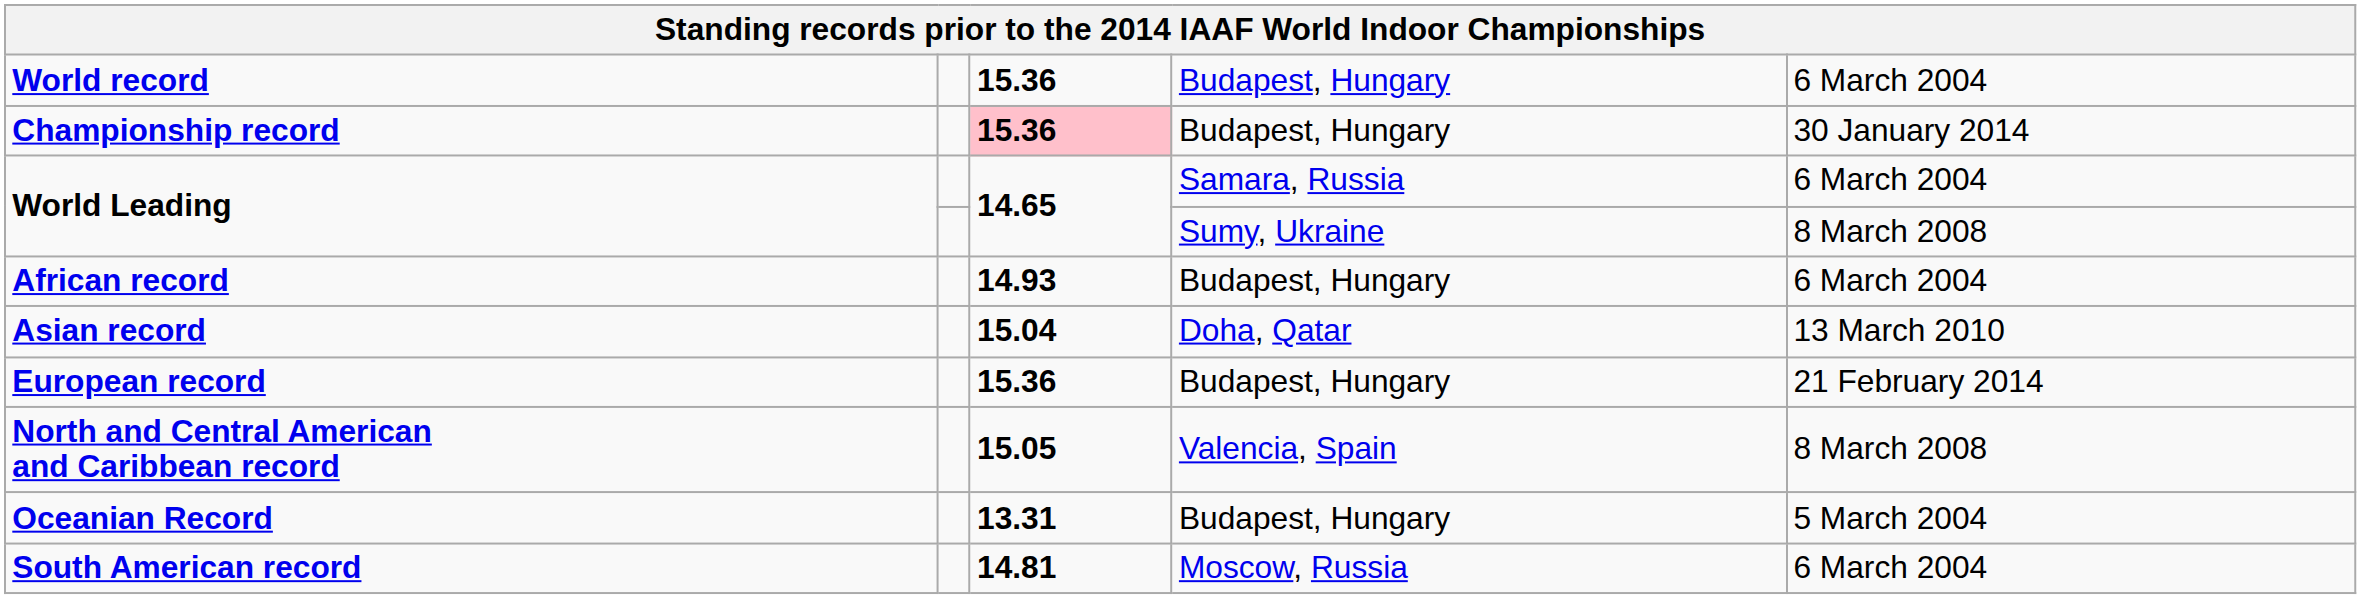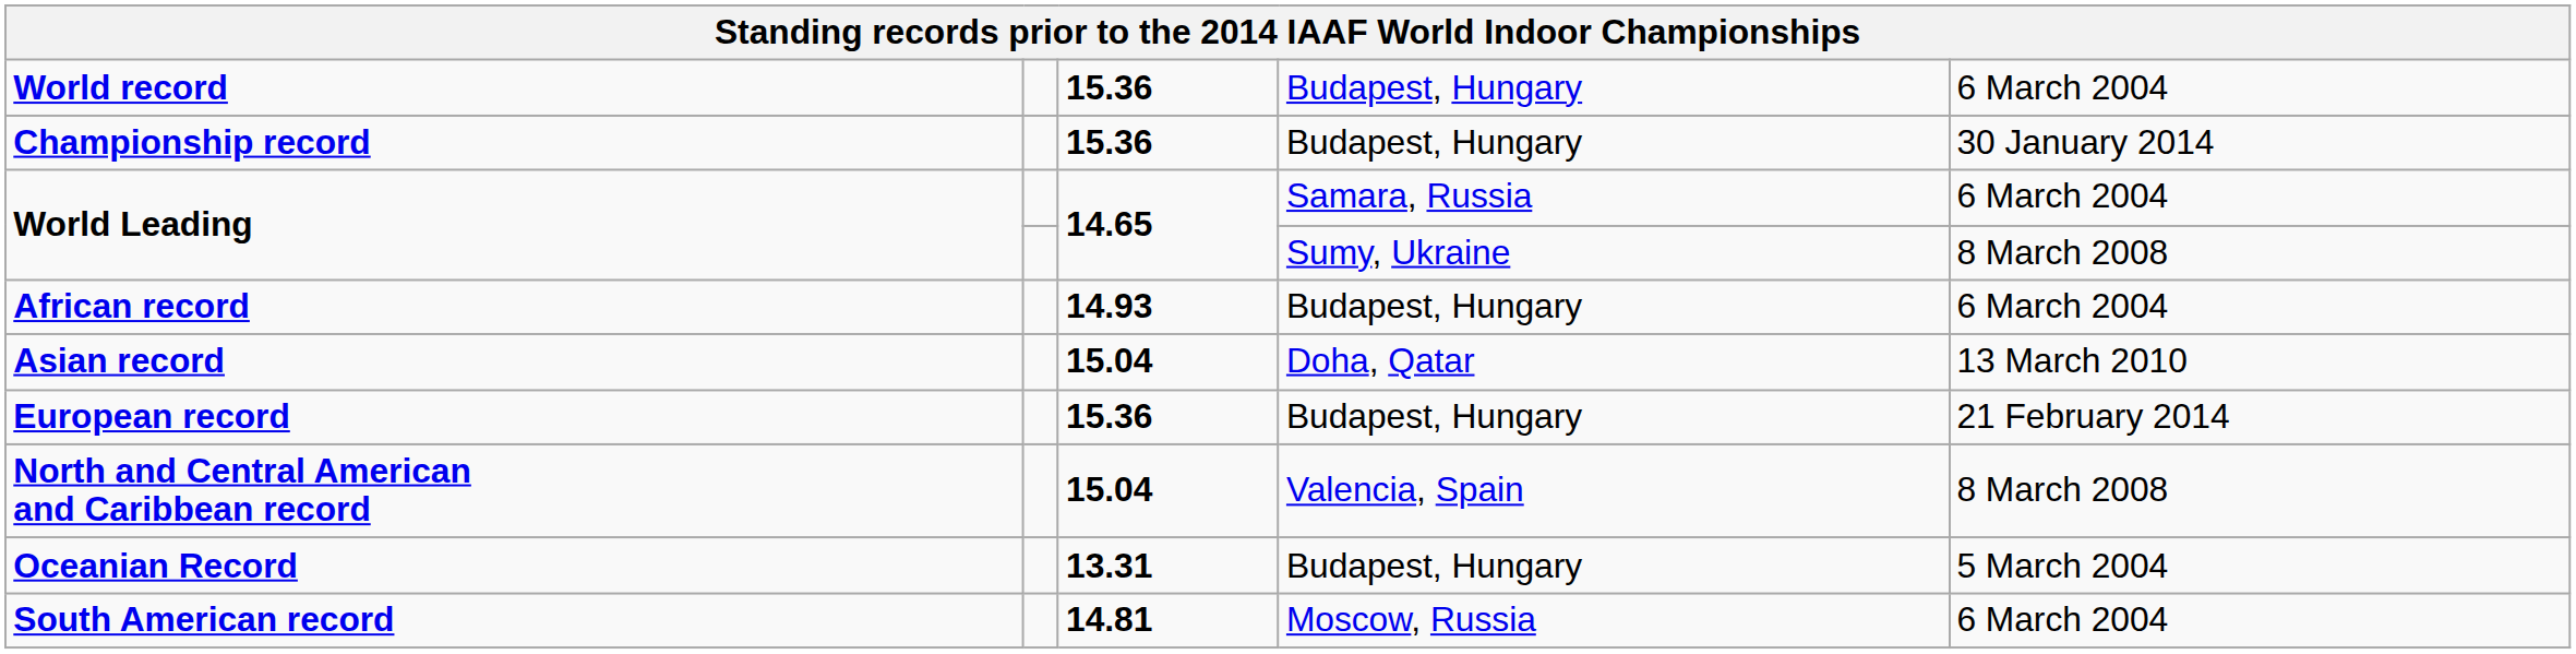Championship record | column 3: pink background -> no background
North and Central American and Caribbean record | column 3: 15.05 -> 15.04
